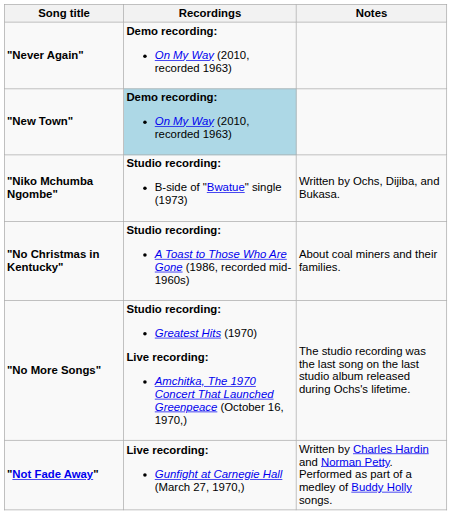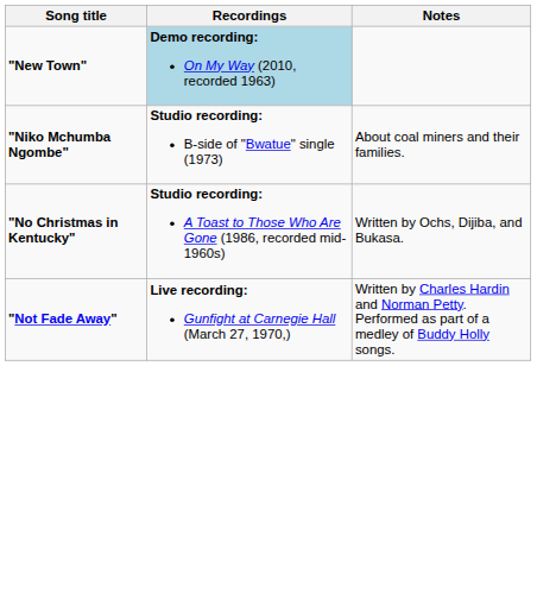- row: "Never Again" | Demo recording: On My Way (2010, recorded 1963)
"Niko Mchumba Ngombe" | Notes: Written by Ochs, Dijiba, and Bukasa. -> About coal miners and their families.
"No Christmas in Kentucky" | Notes: About coal miners and their families. -> Written by Ochs, Dijiba, and Bukasa.
- row: "No More Songs" | Studio recording: Greatest Hits (1970) Live recording: Amchitka, The 1970 Concert That Launched Greenpeace (October 16, 1970,) | The studio recording was the last song on the last studio album released during Ochs's lifetime.
